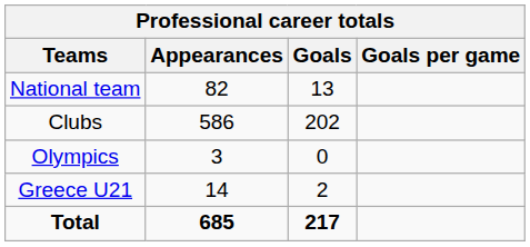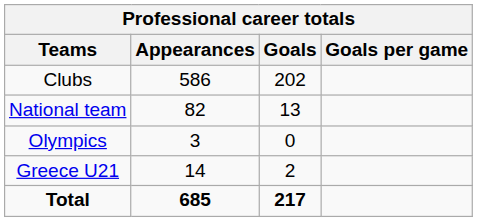rows swapped: Clubs <-> National team
